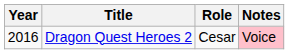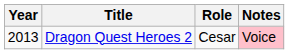Dragon Quest Heroes 2 | Year: 2016 -> 2013
